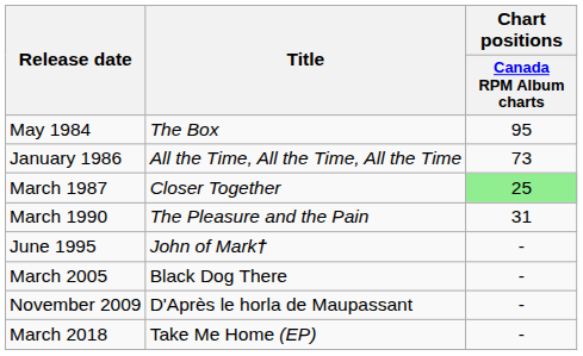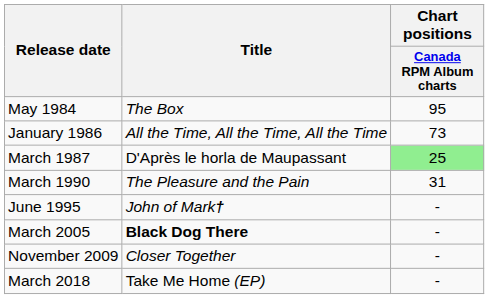March 1987 | Title: Closer Together -> D'Après le horla de Maupassant
March 2005 | Title: normal -> bold
November 2009 | Title: D'Après le horla de Maupassant -> Closer Together
